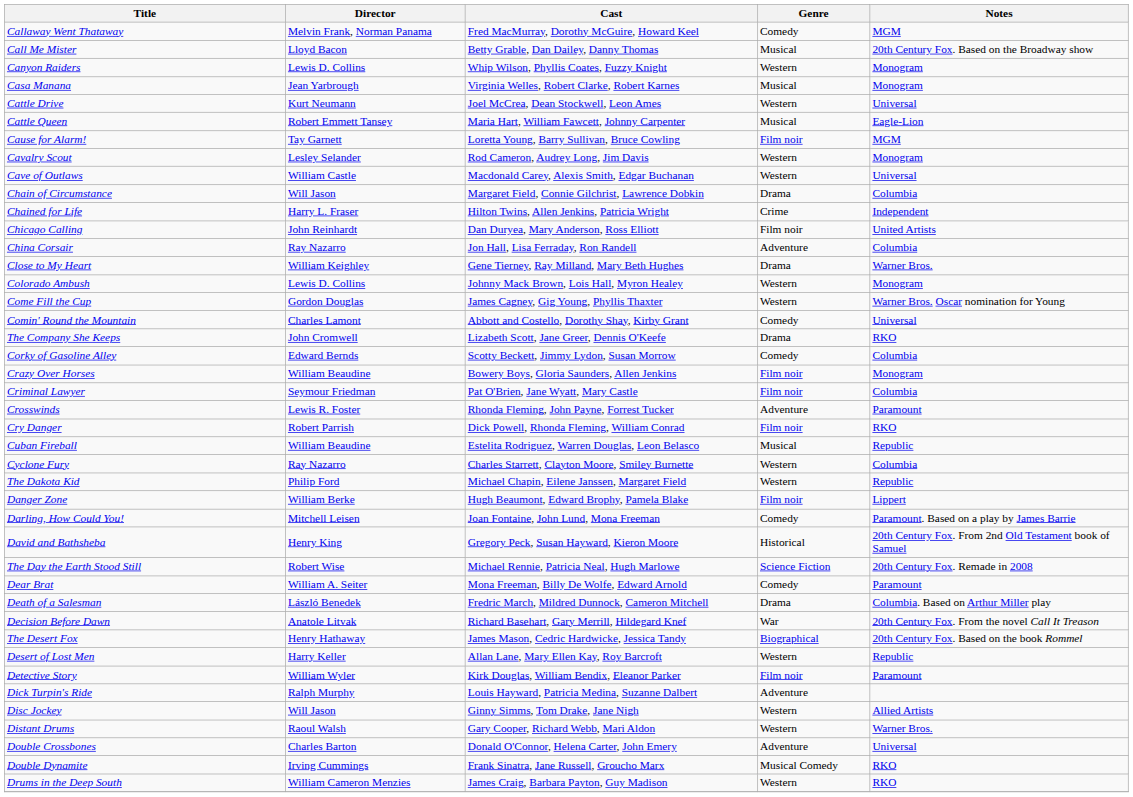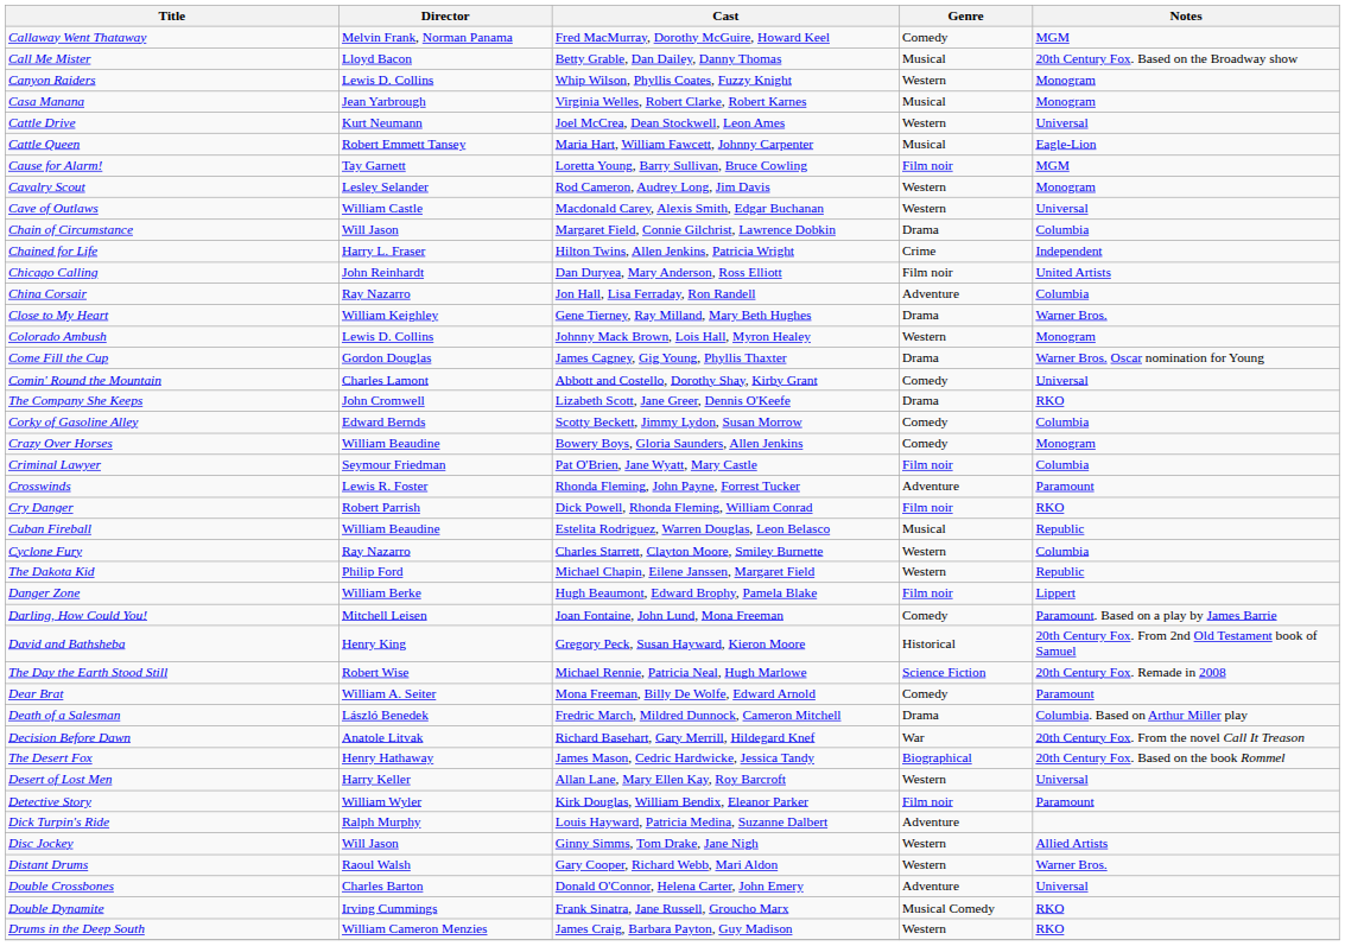Come Fill the Cup | Genre: Western -> Drama
Crazy Over Horses | Genre: Film noir -> Comedy
Desert of Lost Men | Notes: Republic -> Universal
